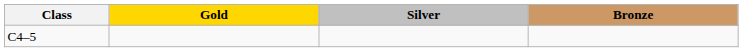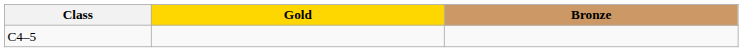- column: Silver
